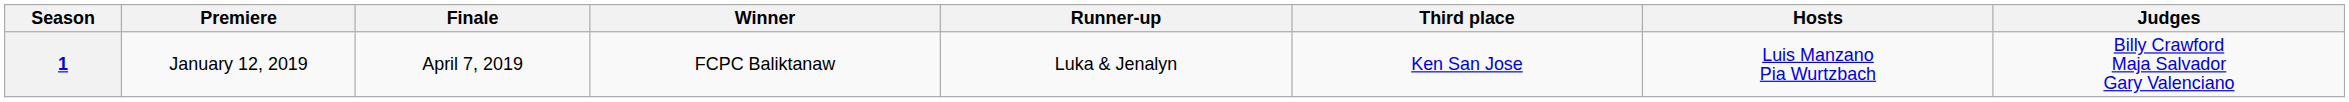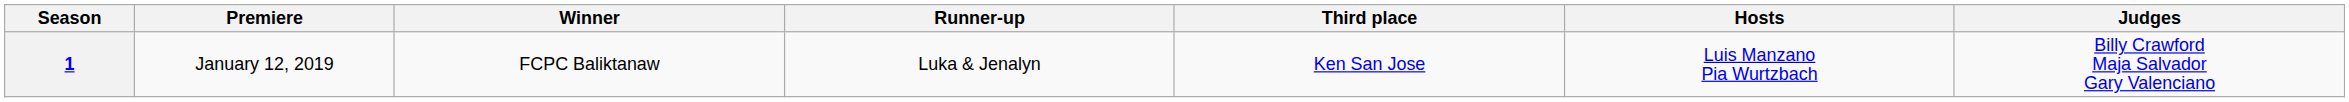- column: Finale | April 7, 2019
